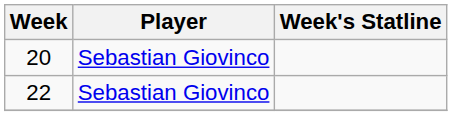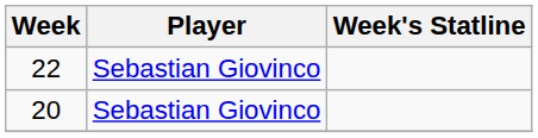rows swapped: 20 <-> 22
